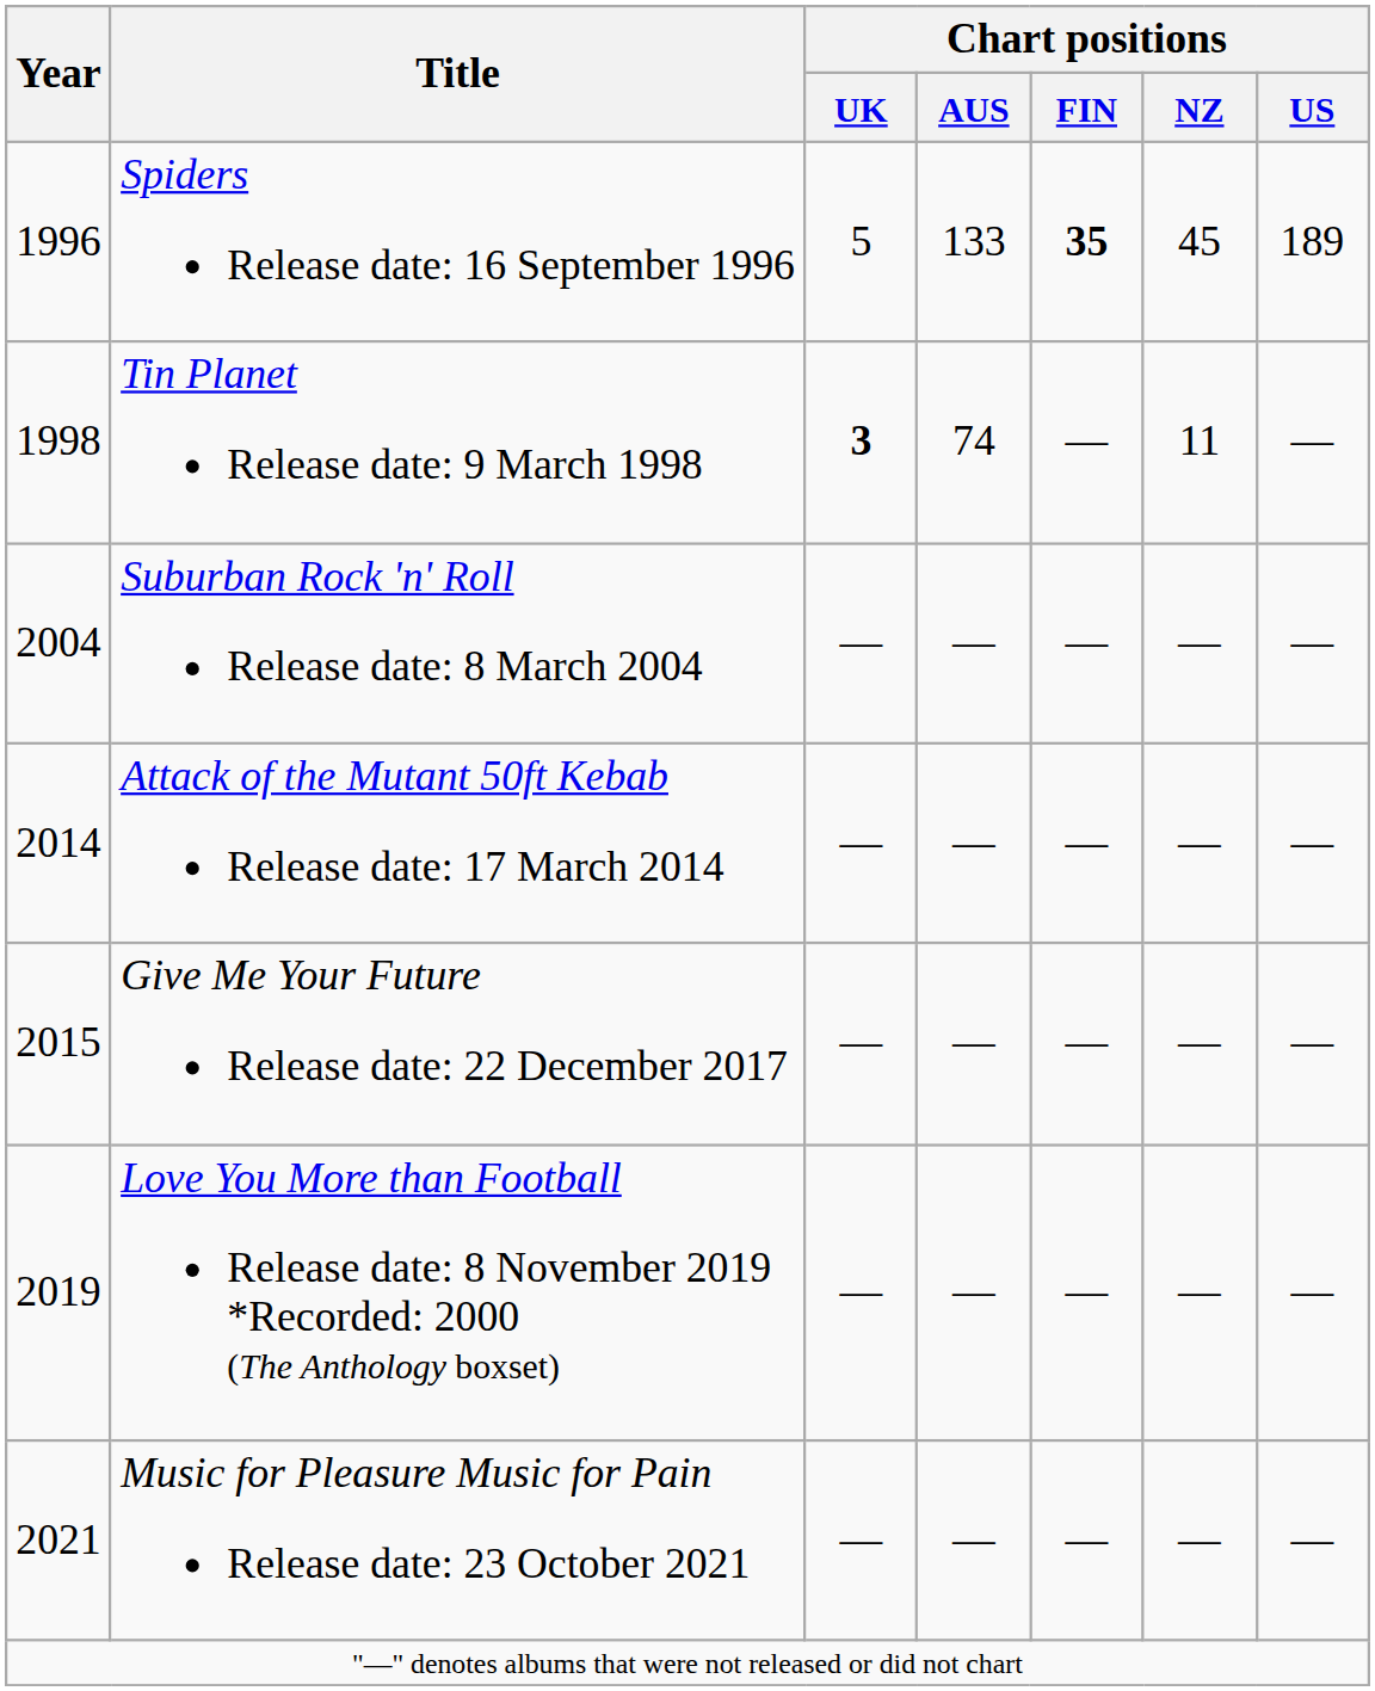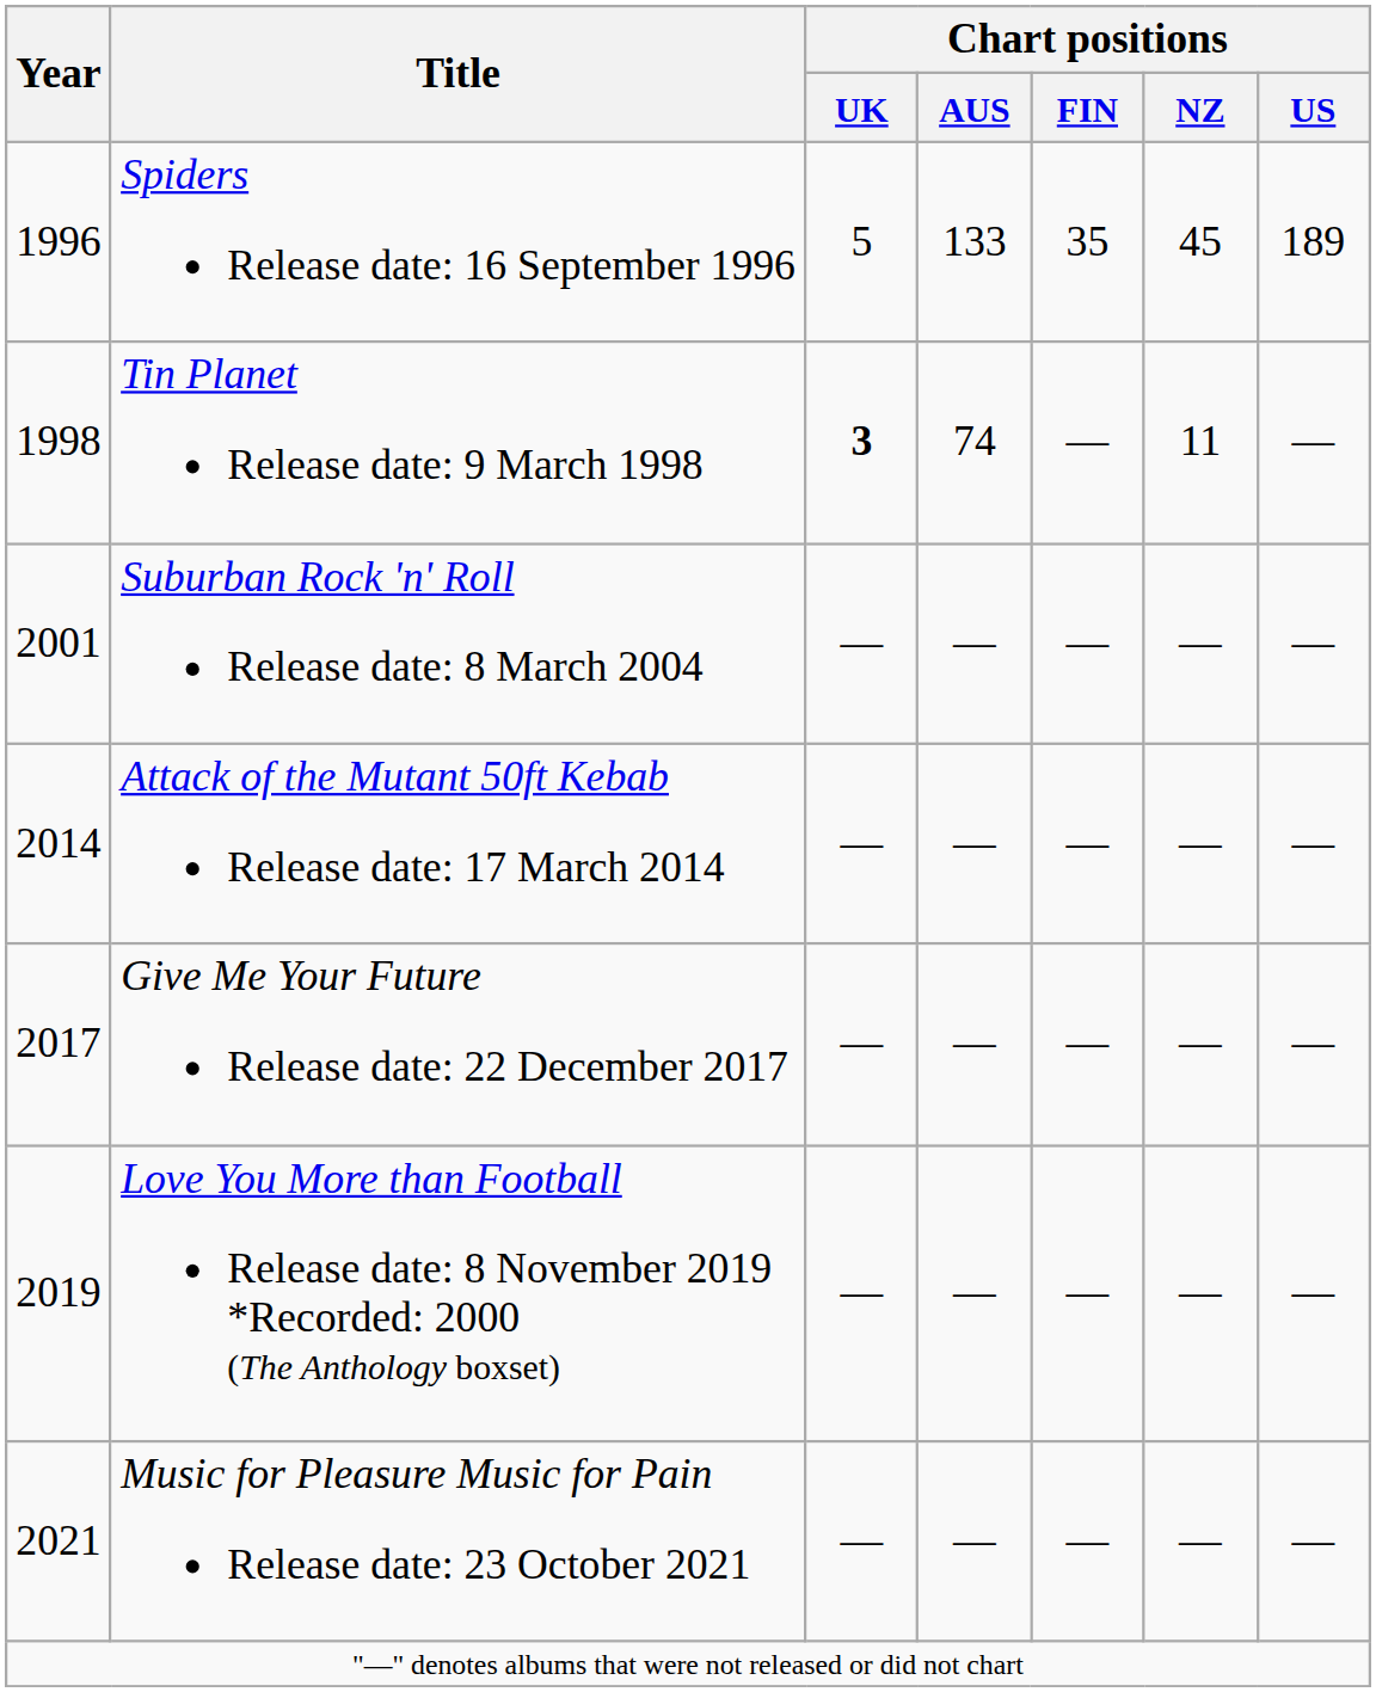Spiders Release date: 16 September 1996 | Chart positions / FIN: bold -> normal
Suburban Rock 'n' Roll Release date: 8 March 2004 | Year: 2004 -> 2001
Give Me Your Future Release date: 22 December 2017 | Year: 2015 -> 2017
